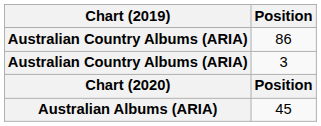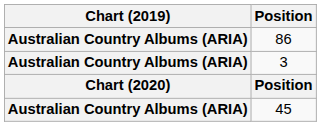45 | Chart (2019): Australian Albums (ARIA) -> Australian Country Albums (ARIA)
